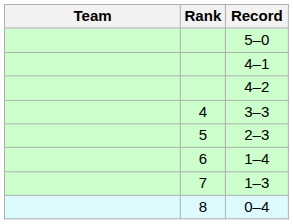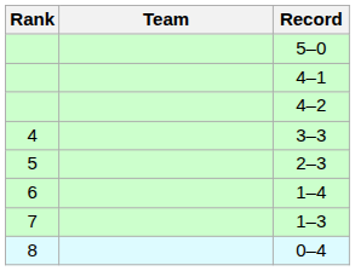columns swapped: Rank <-> Team
